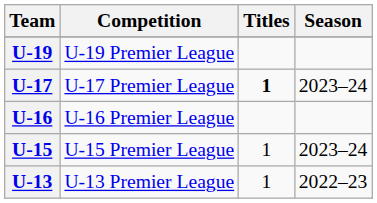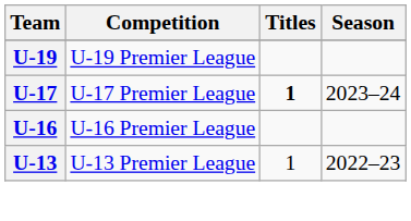- row: U-15 | U-15 Premier League | 1 | 2023–24
